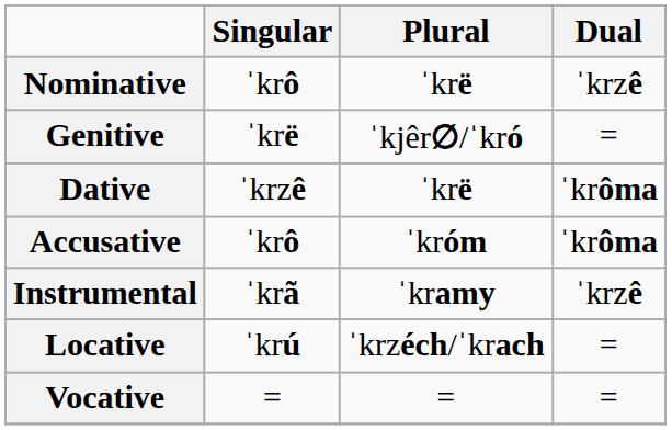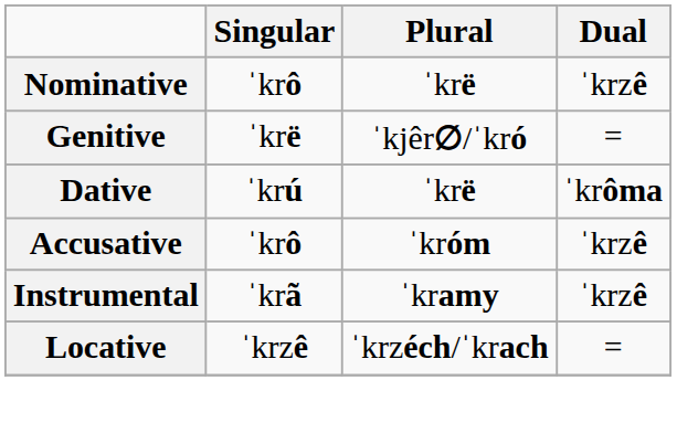Dative | Singular: ˈkrzê -> ˈkrú
Accusative | Dual: ˈkrôma -> ˈkrzê
Locative | Singular: ˈkrú -> ˈkrzê
- row: Vocative | = | = | =
